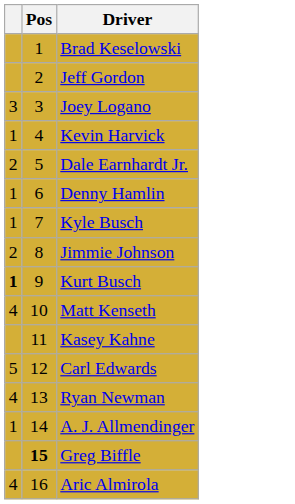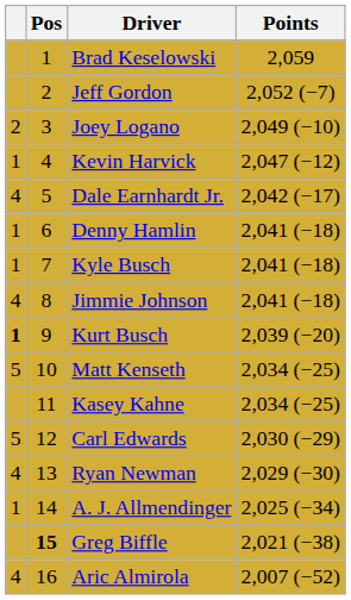+ column: Points | 2,059 | 2,052 (−7) | 2,049 (−10) | 2,047 (−12) | 2,042 (−17) | 2,041 (−18) | 2,041 (−18) | 2,041 (−18) | 2,039 (−20) | 2,034 (−25) | 2,034 (−25) | 2,030 (−29) | 2,029 (−30) | 2,025 (−34) | 2,021 (−38) | 2,007 (−52)
Joey Logano | column 1: 3 -> 2
Dale Earnhardt Jr. | column 1: 2 -> 4
Jimmie Johnson | column 1: 2 -> 4
Matt Kenseth | column 1: 4 -> 5
